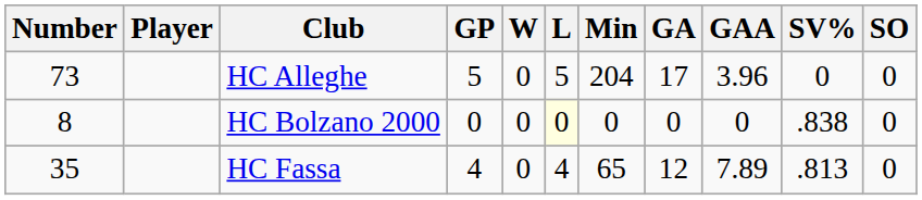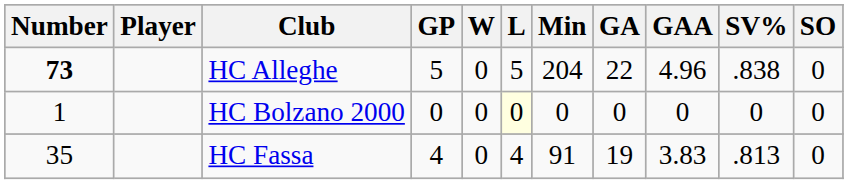HC Alleghe | Number: normal -> bold
HC Alleghe | GA: 17 -> 22
HC Alleghe | GAA: 3.96 -> 4.96
HC Alleghe | SV%: 0 -> .838
HC Bolzano 2000 | Number: 8 -> 1
HC Bolzano 2000 | SV%: .838 -> 0
HC Fassa | Min: 65 -> 91
HC Fassa | GA: 12 -> 19
HC Fassa | GAA: 7.89 -> 3.83
